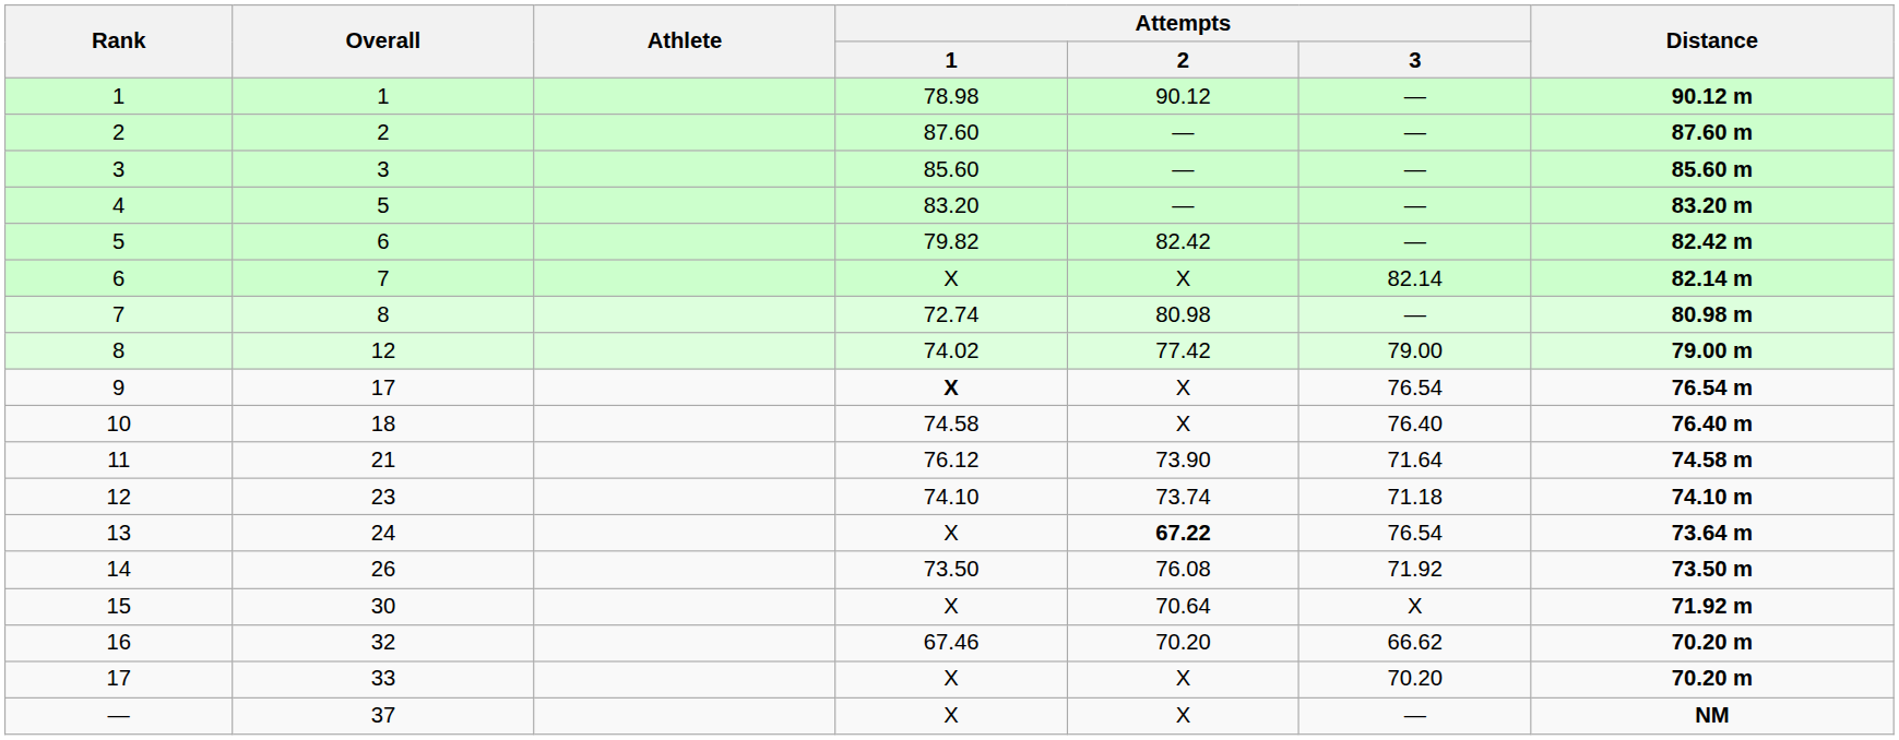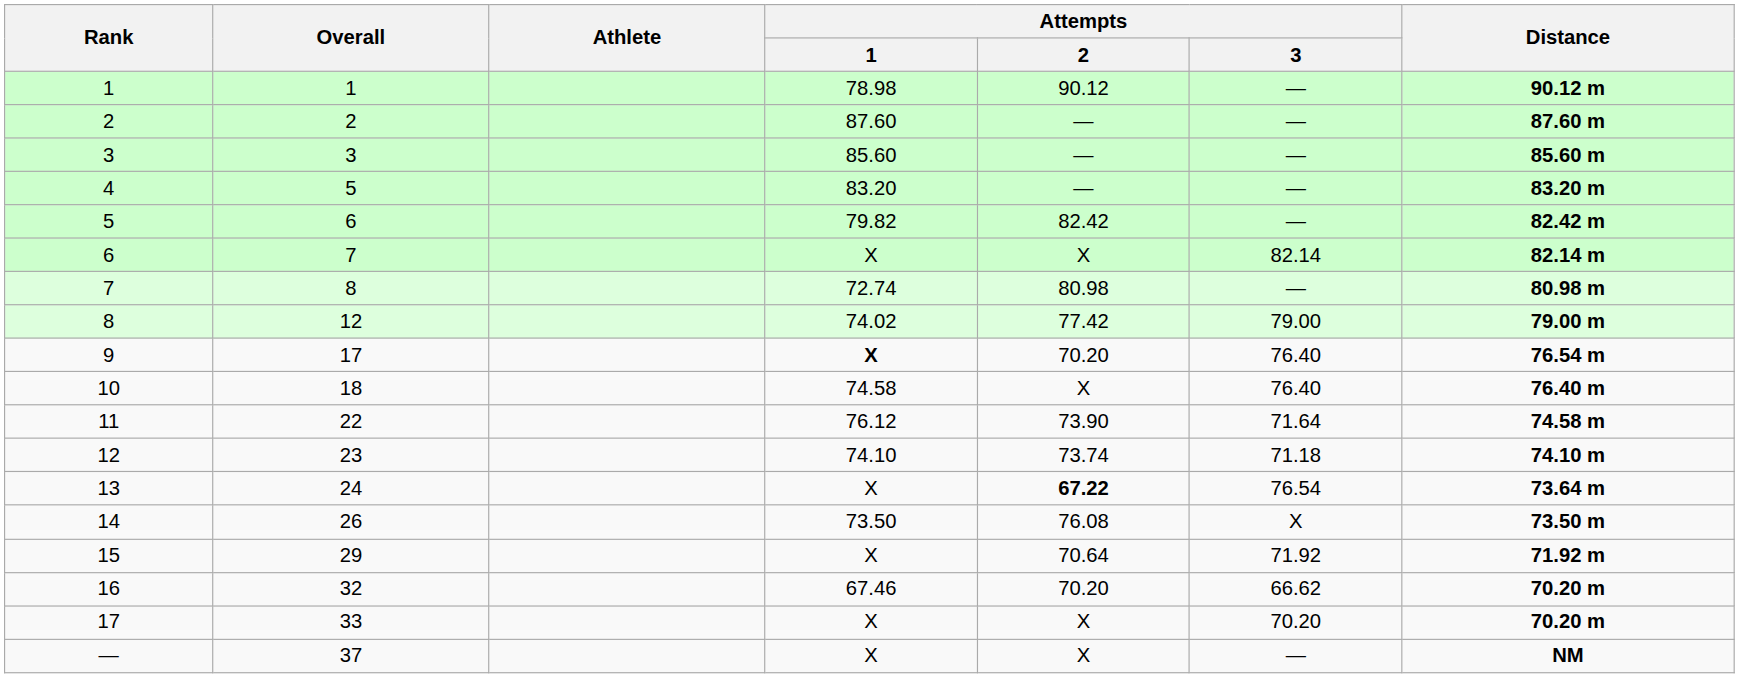9 | Attempts / 2: X -> 70.20
9 | Attempts / 3: 76.54 -> 76.40
11 | Overall: 21 -> 22
14 | Attempts / 3: 71.92 -> X
15 | Overall: 30 -> 29
15 | Attempts / 3: X -> 71.92
